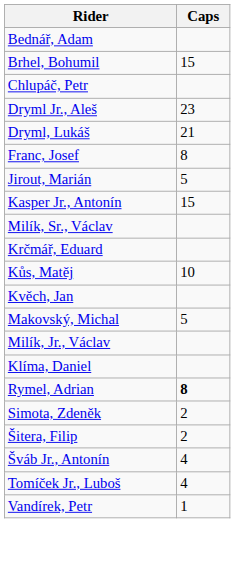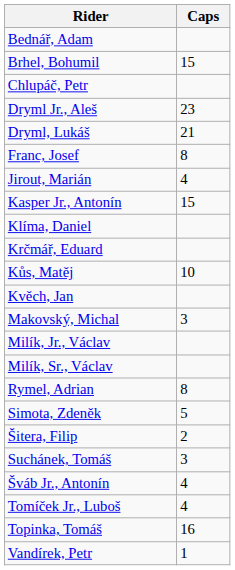Jirout, Marián | Caps: 5 -> 4
rows swapped: Klíma, Daniel <-> Milík, Sr., Václav
Makovský, Michal | Caps: 5 -> 3
Rymel, Adrian | Caps: bold -> normal
Simota, Zdeněk | Caps: 2 -> 5
+ row: Suchánek, Tomáš | 3
+ row: Topinka, Tomáš | 16
